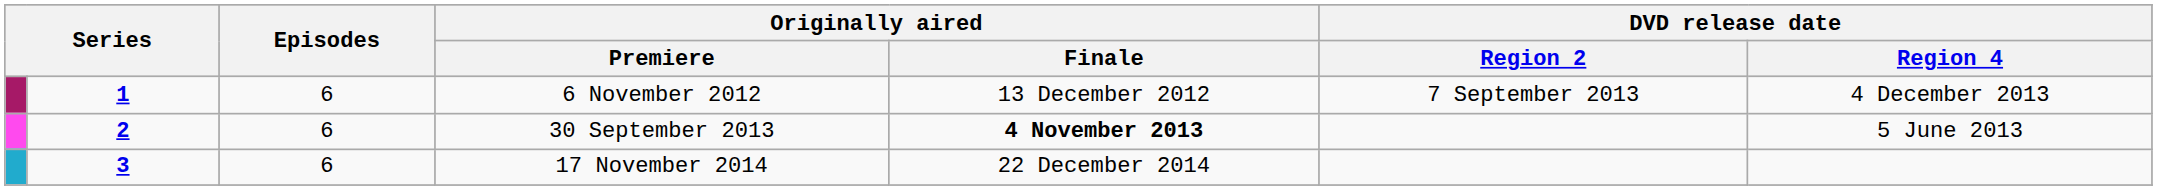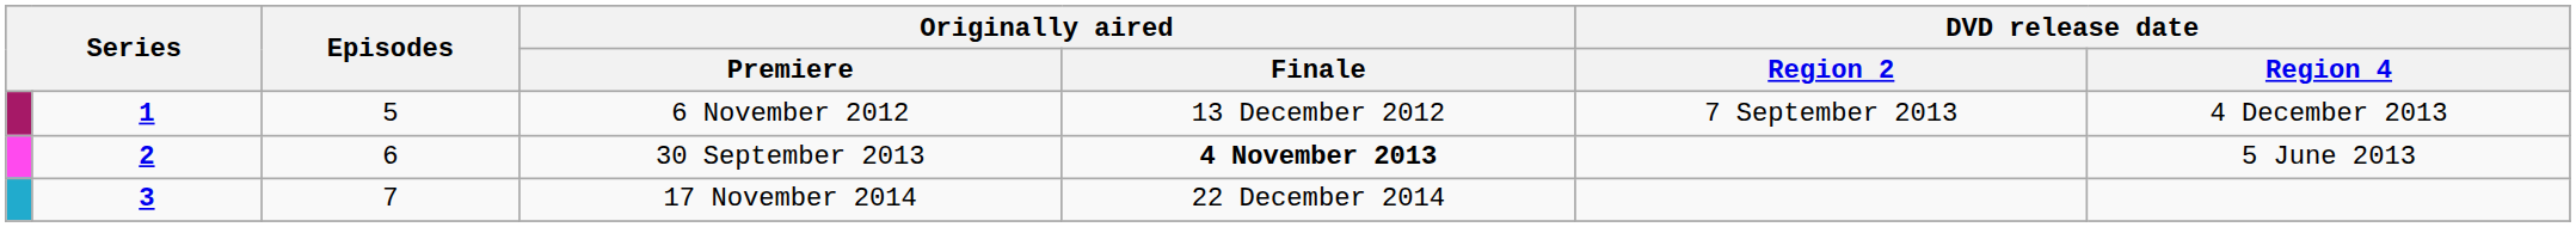6 November 2012 | Episodes: 6 -> 5
17 November 2014 | Episodes: 6 -> 7
